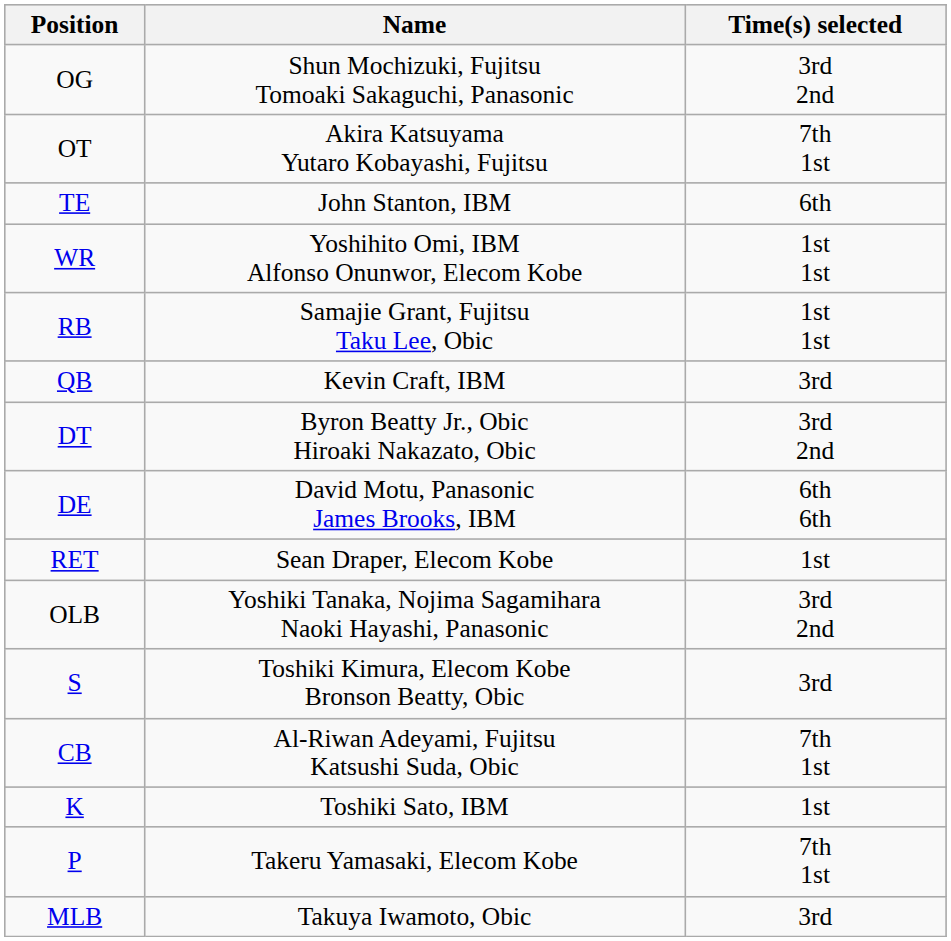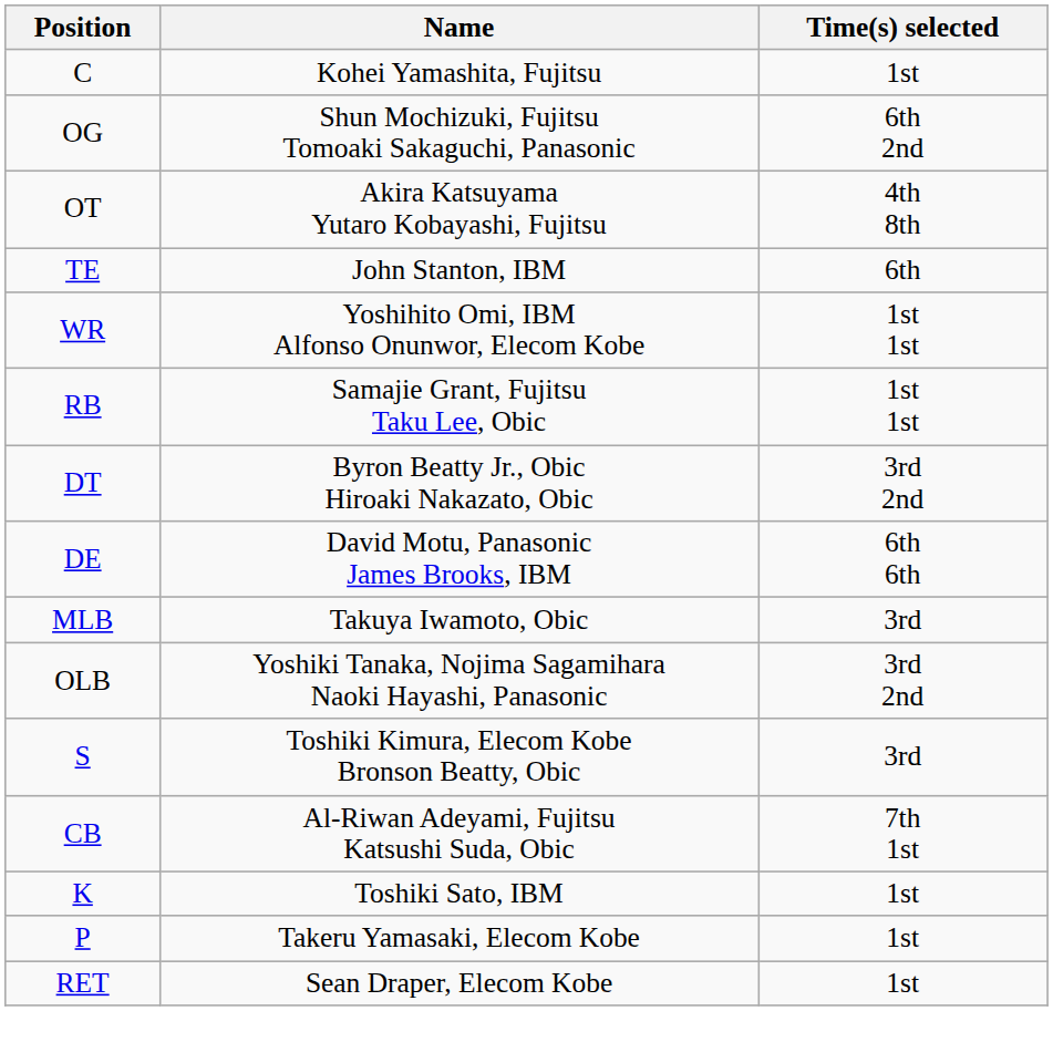+ row: C | Kohei Yamashita, Fujitsu | 1st
OG | Time(s) selected: 3rd 2nd -> 6th 2nd
OT | Time(s) selected: 7th 1st -> 4th 8th
- row: QB | Kevin Craft, IBM | 3rd
rows swapped: MLB <-> RET
P | Time(s) selected: 7th 1st -> 1st
